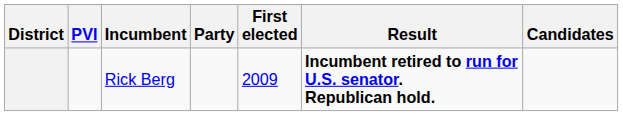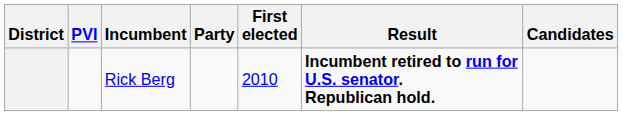Rick Berg | First elected: 2009 -> 2010
